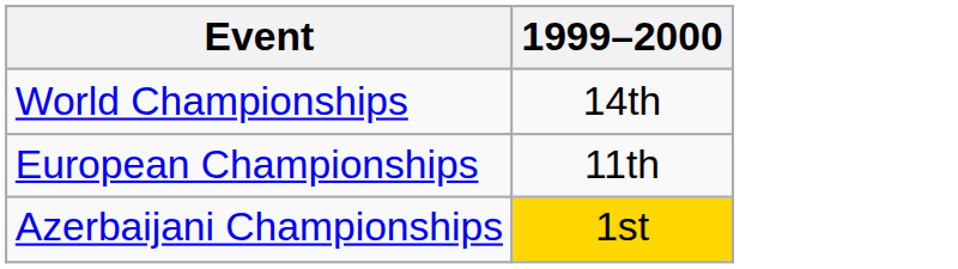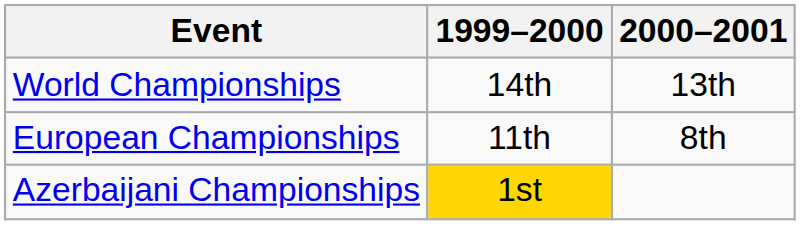+ column: 2000–2001 | 13th | 8th
